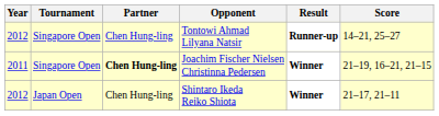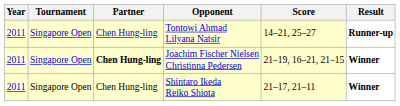columns swapped: Score <-> Result
Tontowi Ahmad Lilyana Natsir | Year: 2012 -> 2011
Shintaro Ikeda Reiko Shiota | Year: 2012 -> 2011
Shintaro Ikeda Reiko Shiota | Tournament: Japan Open -> Singapore Open
